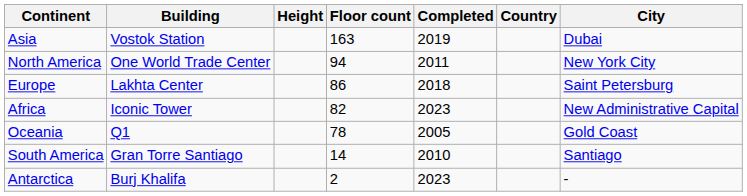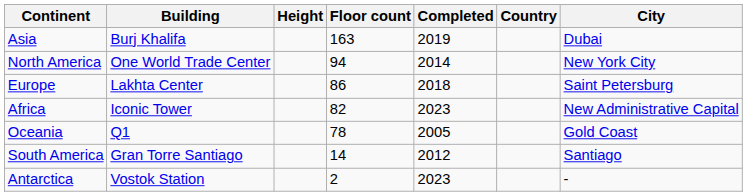Asia | Building: Vostok Station -> Burj Khalifa
North America | Completed: 2011 -> 2014
South America | Completed: 2010 -> 2012
Antarctica | Building: Burj Khalifa -> Vostok Station
